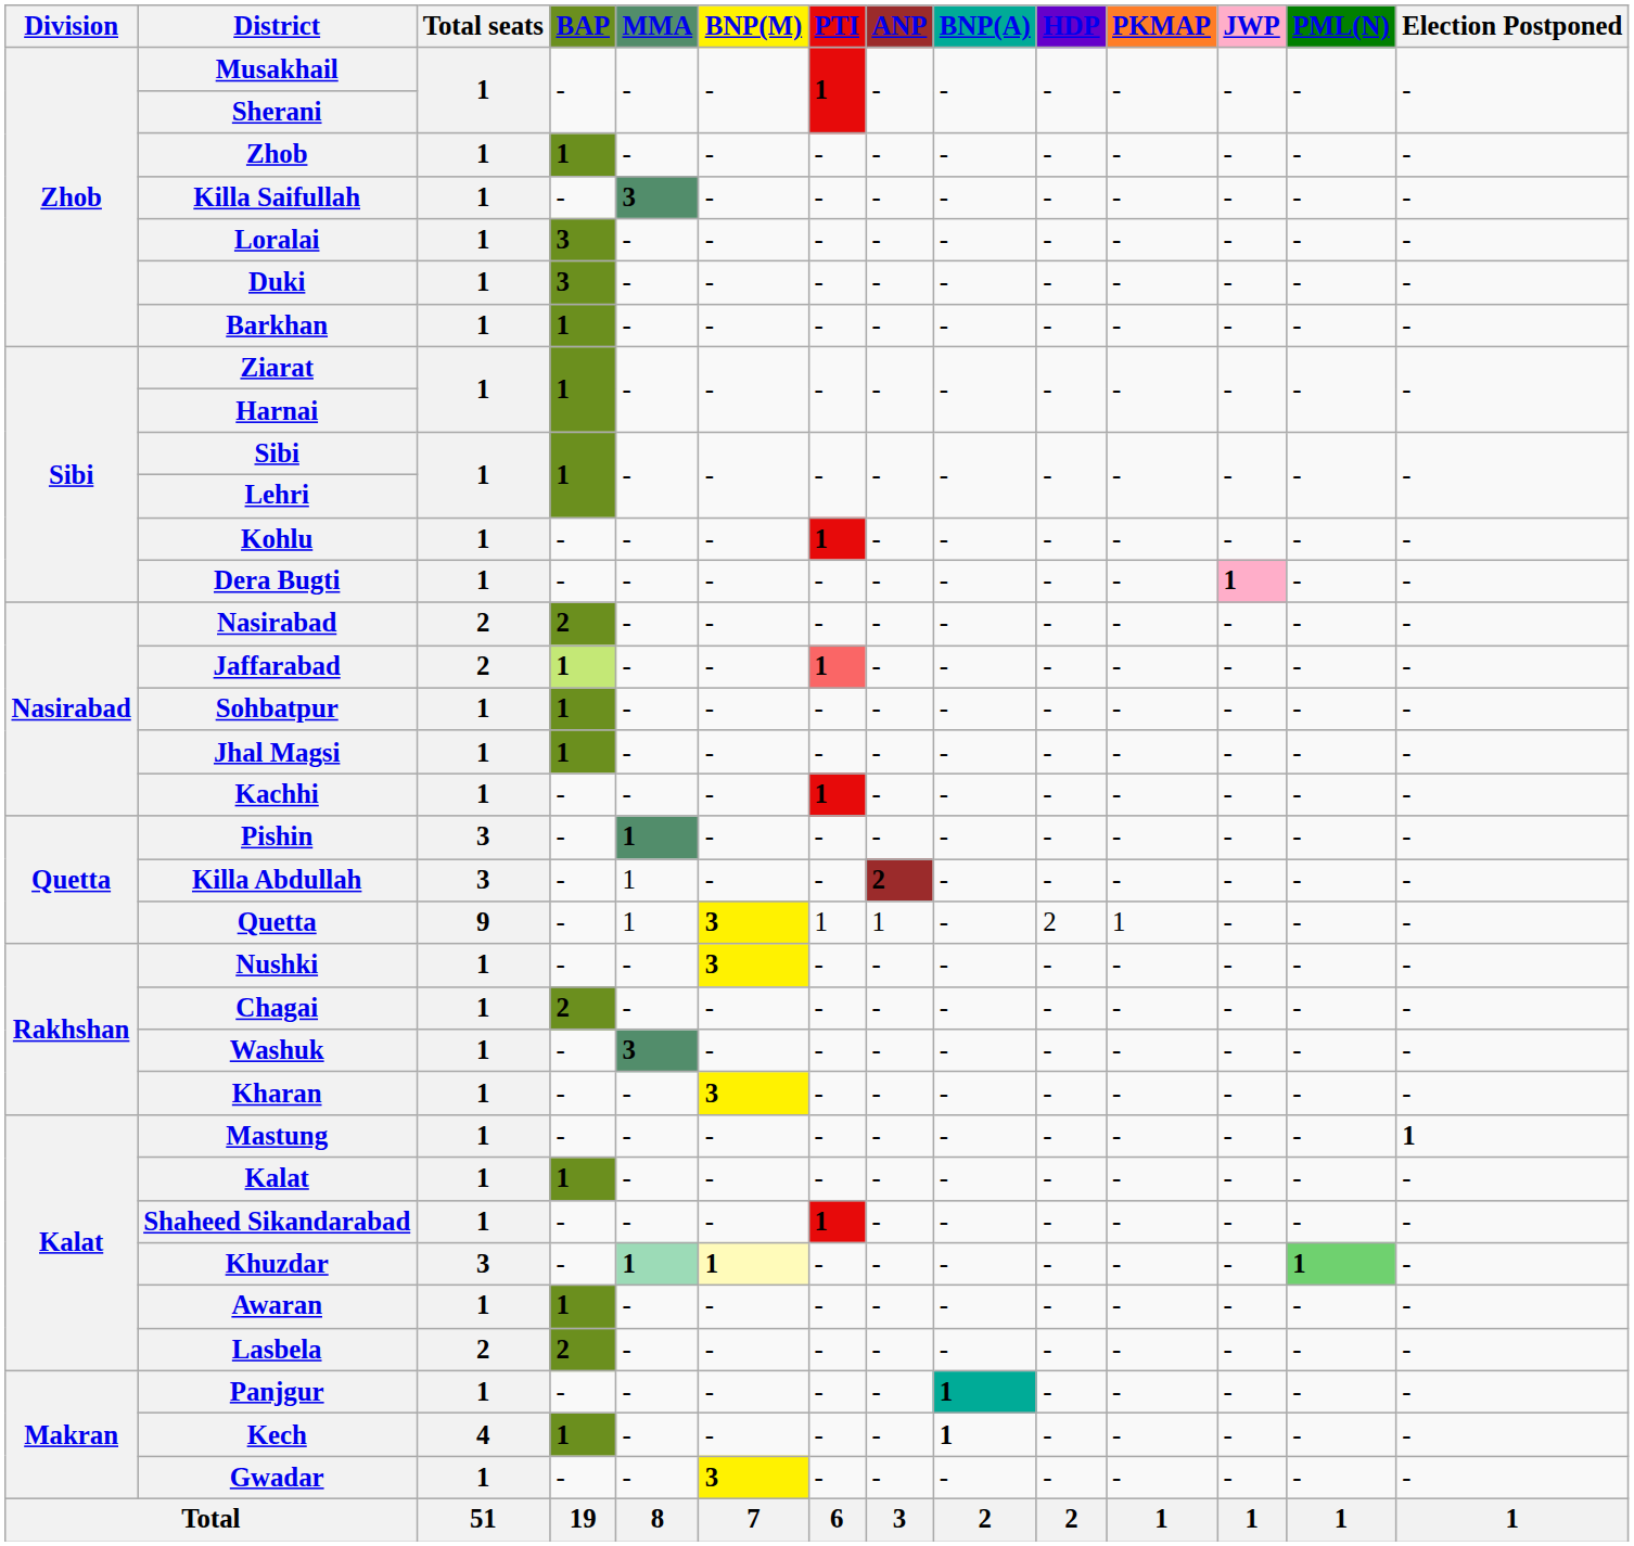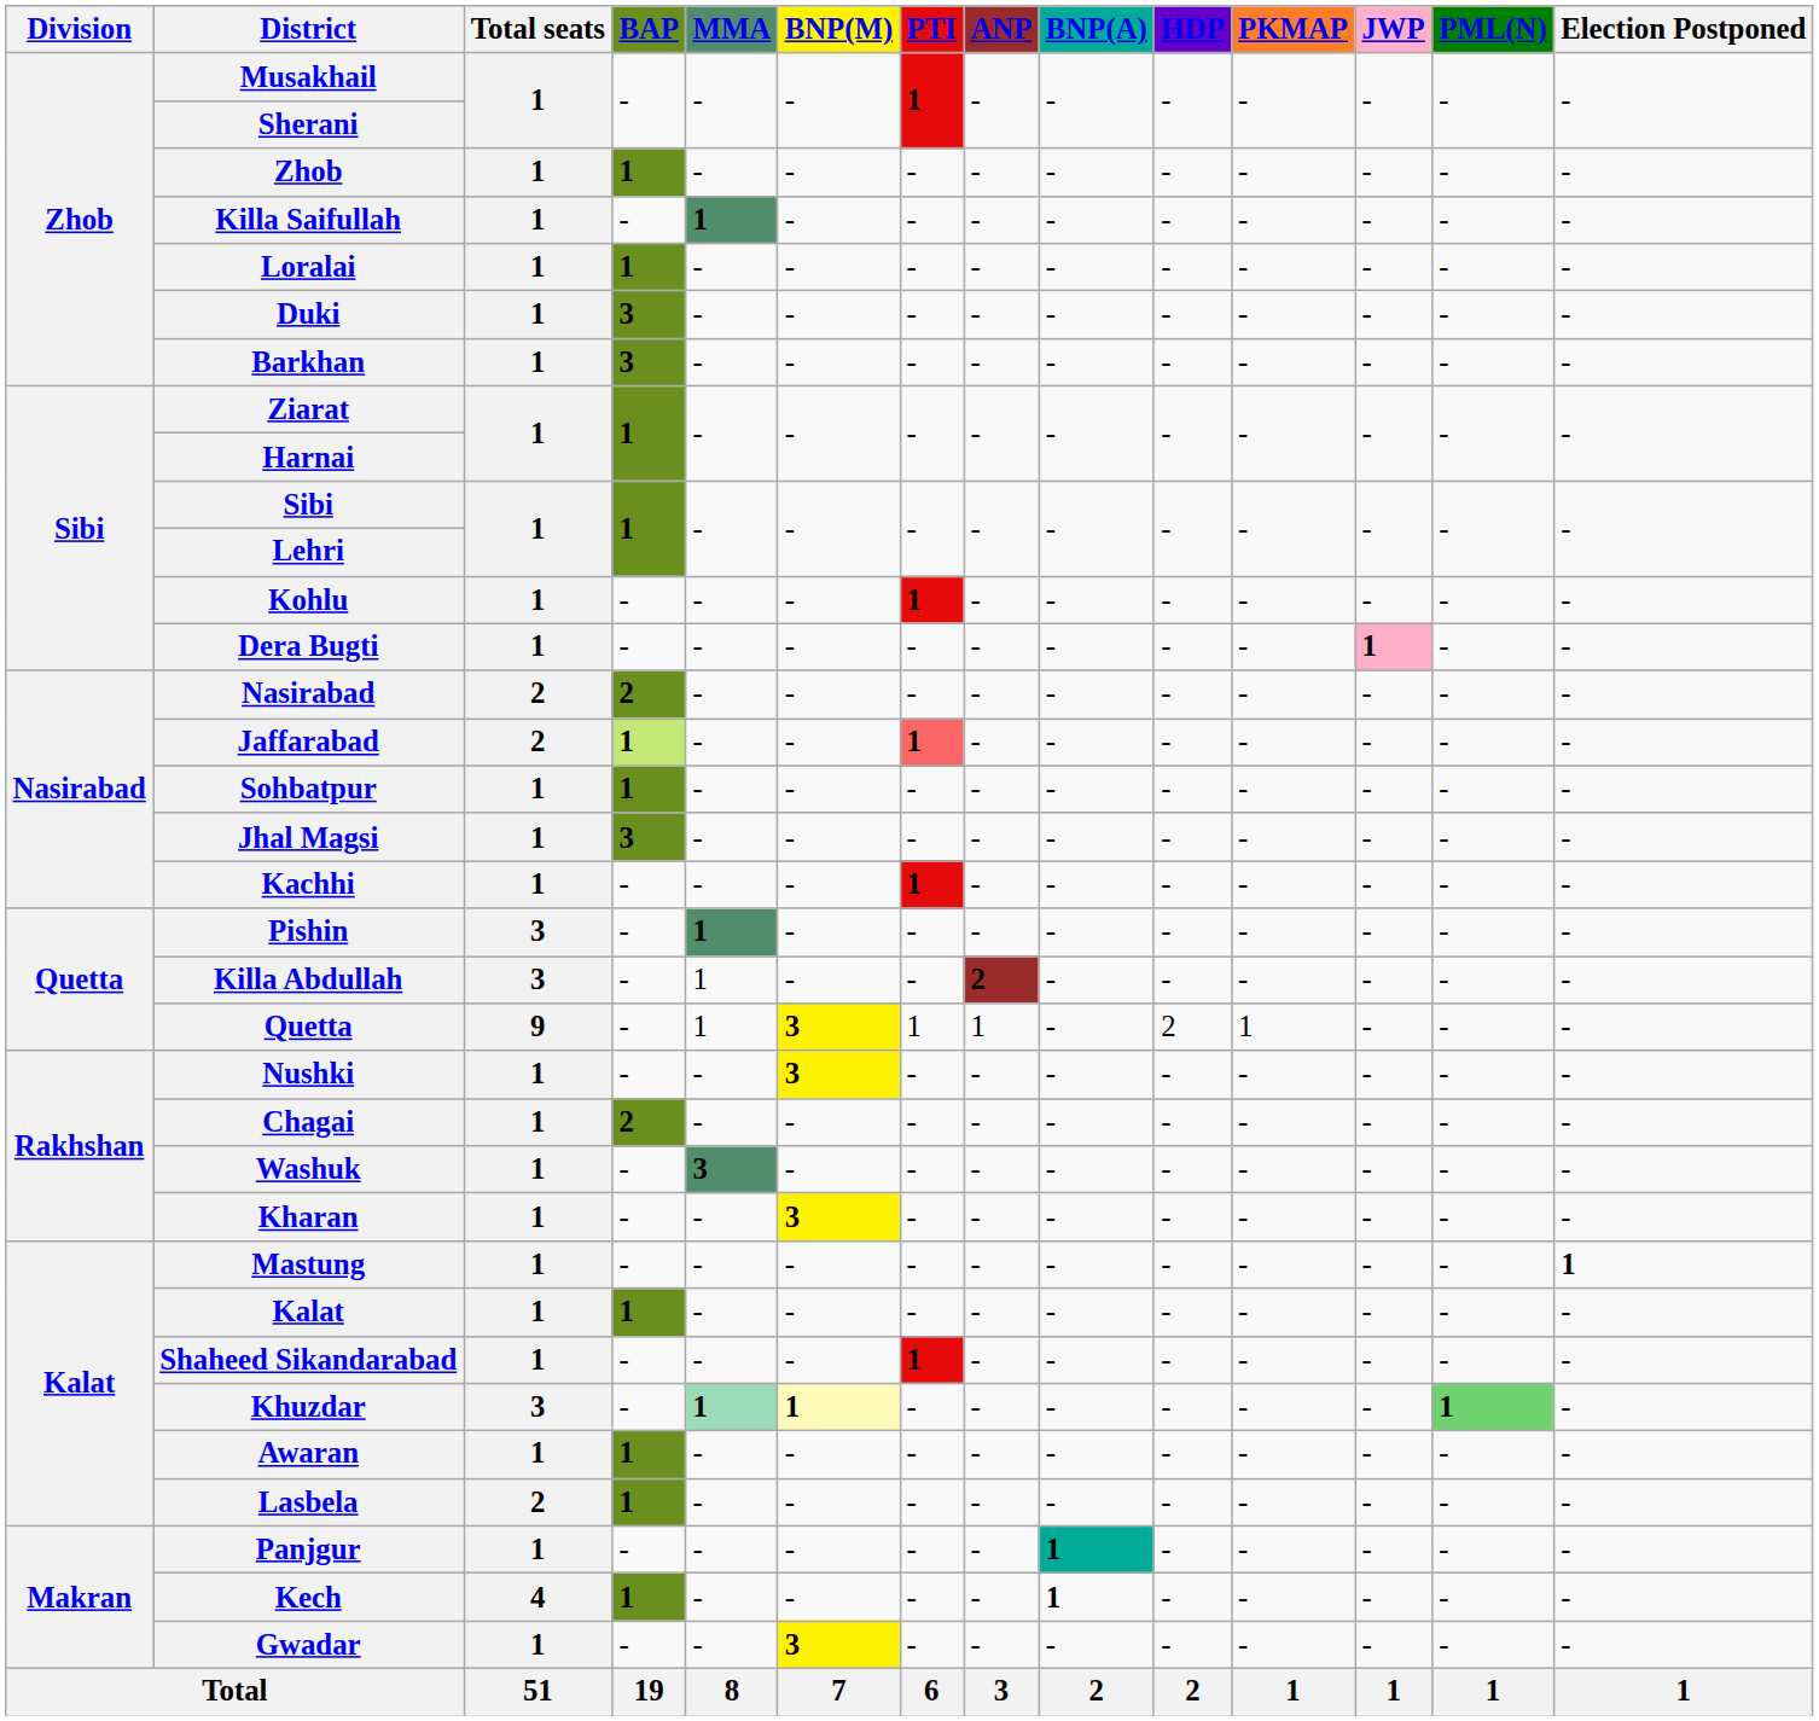Killa Saifullah | MMA: 3 -> 1
Loralai | BAP: 3 -> 1
Barkhan | BAP: 1 -> 3
Jhal Magsi | BAP: 1 -> 3
Lasbela | BAP: 2 -> 1
